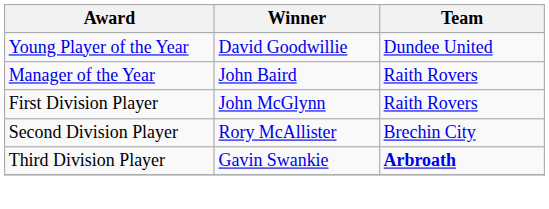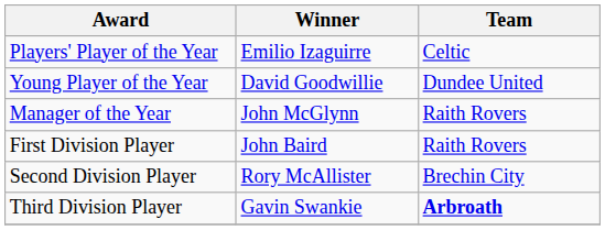+ row: Players' Player of the Year | Emilio Izaguirre | Celtic
Manager of the Year | Winner: John Baird -> John McGlynn
First Division Player | Winner: John McGlynn -> John Baird
